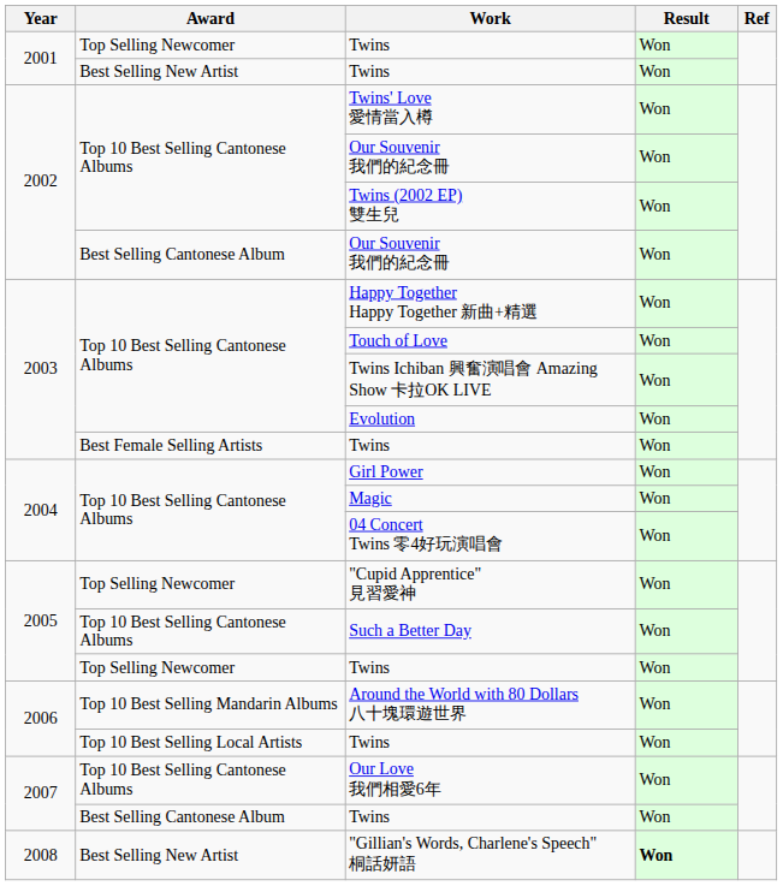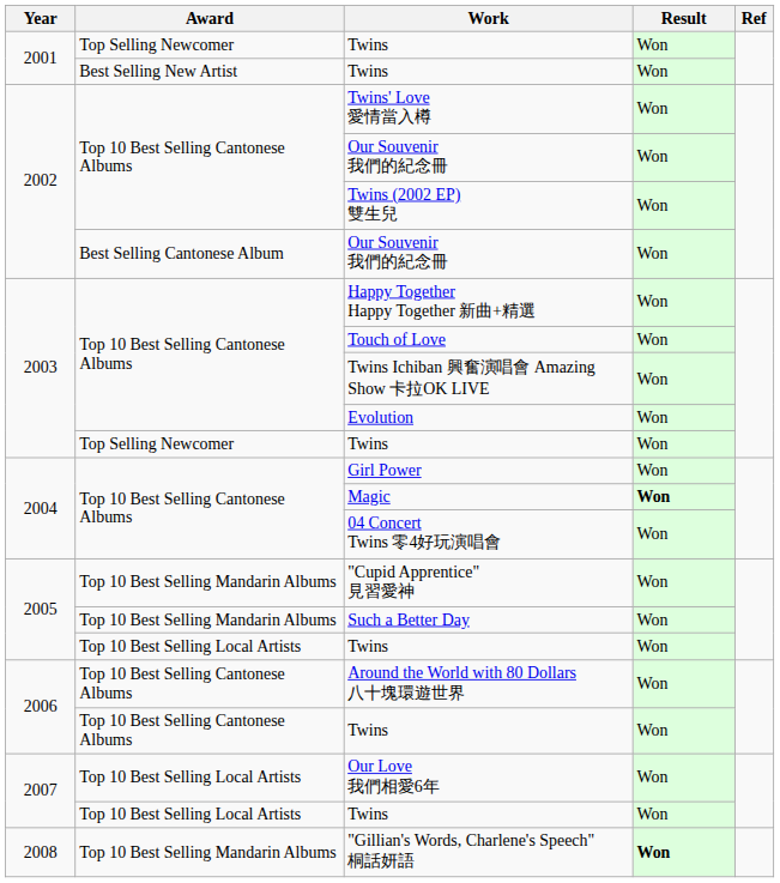2003 / Twins | Award: Best Female Selling Artists -> Top Selling Newcomer
Magic | Result: normal -> bold
"Cupid Apprentice" 見習愛神 | Award: Top Selling Newcomer -> Top 10 Best Selling Mandarin Albums
Such a Better Day | Award: Top 10 Best Selling Cantonese Albums -> Top 10 Best Selling Mandarin Albums
2005 / Twins | Award: Top Selling Newcomer -> Top 10 Best Selling Local Artists
Around the World with 80 Dollars 八十塊環遊世界 | Award: Top 10 Best Selling Mandarin Albums -> Top 10 Best Selling Cantonese Albums
2006 / Twins | Award: Top 10 Best Selling Local Artists -> Top 10 Best Selling Cantonese Albums
Our Love 我們相愛6年 | Award: Top 10 Best Selling Cantonese Albums -> Top 10 Best Selling Local Artists
2007 / Twins | Award: Best Selling Cantonese Album -> Top 10 Best Selling Local Artists
"Gillian's Words, Charlene's Speech" 桐話妍語 | Award: Best Selling New Artist -> Top 10 Best Selling Mandarin Albums
